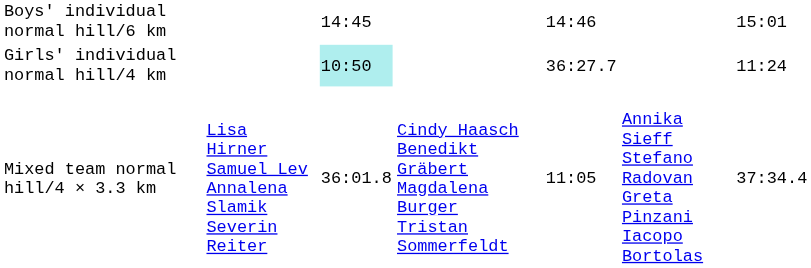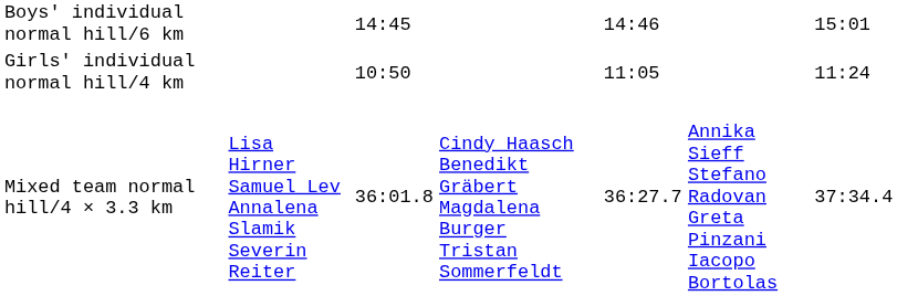Girls' individual normal hill/4 km | column 3: paleturquoise background -> no background
Girls' individual normal hill/4 km | column 5: 36:27.7 -> 11:05
Mixed team normal hill/4 × 3.3 km | column 5: 11:05 -> 36:27.7
